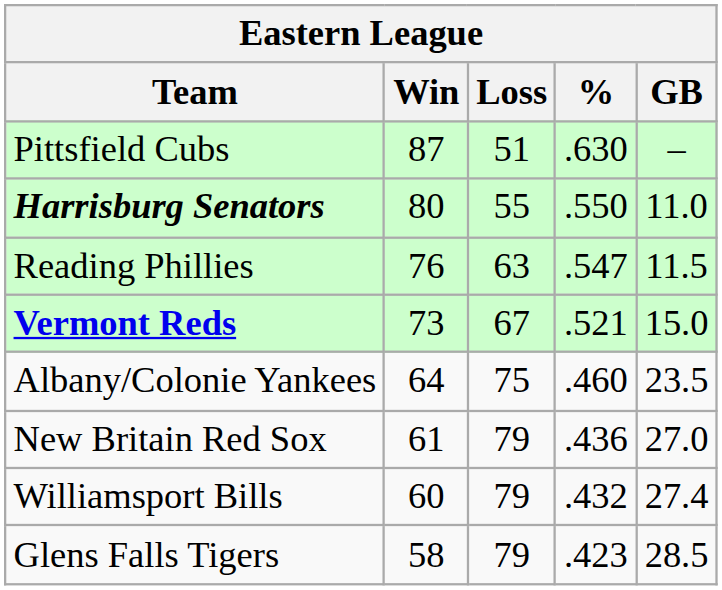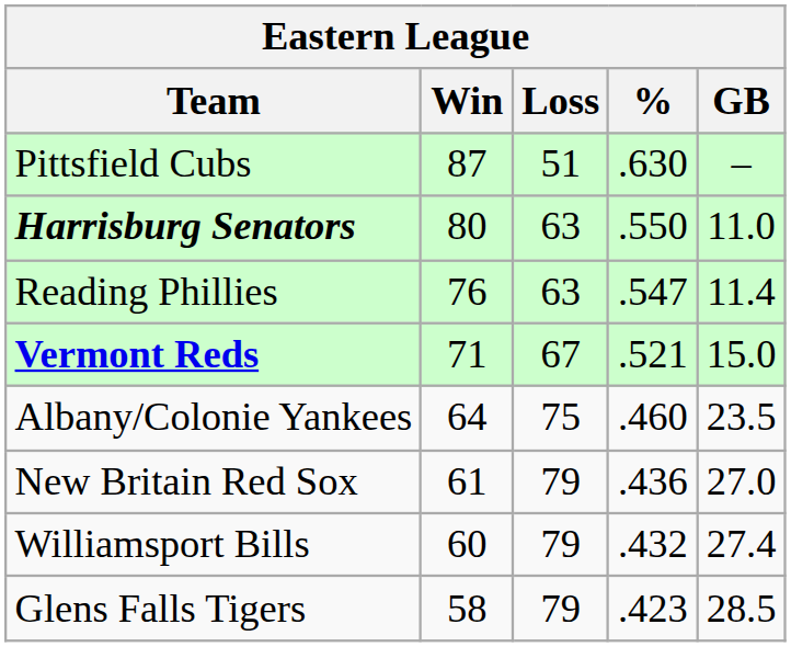Harrisburg Senators | Loss: 55 -> 63
Reading Phillies | GB: 11.5 -> 11.4
Vermont Reds | Win: 73 -> 71
